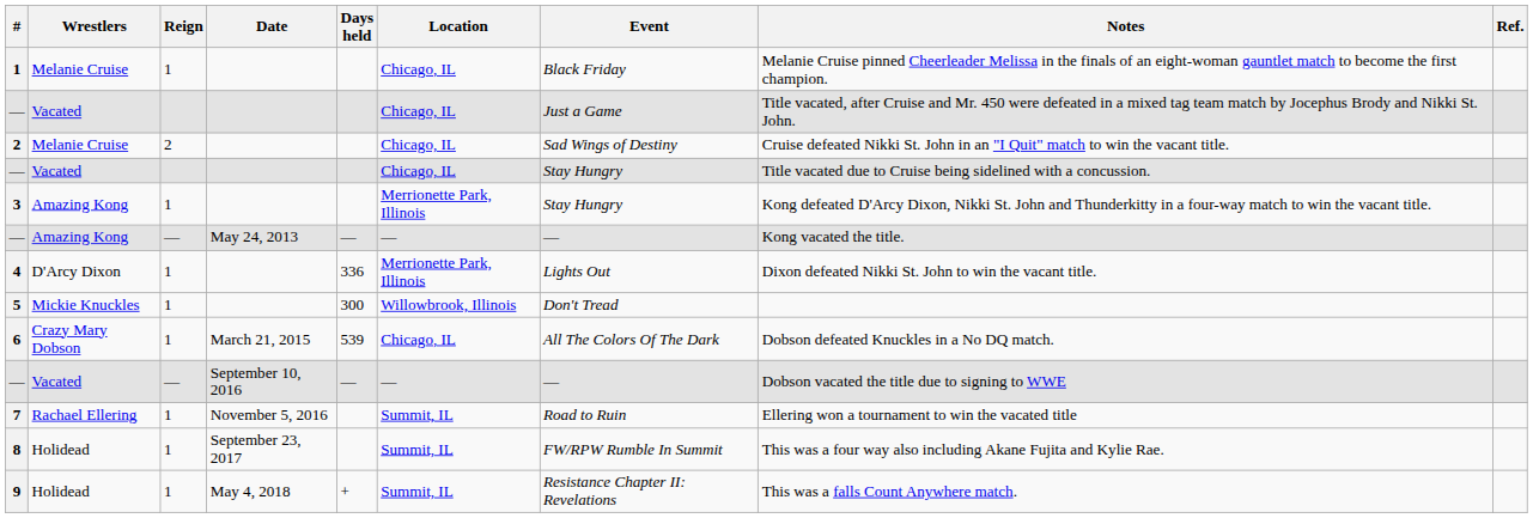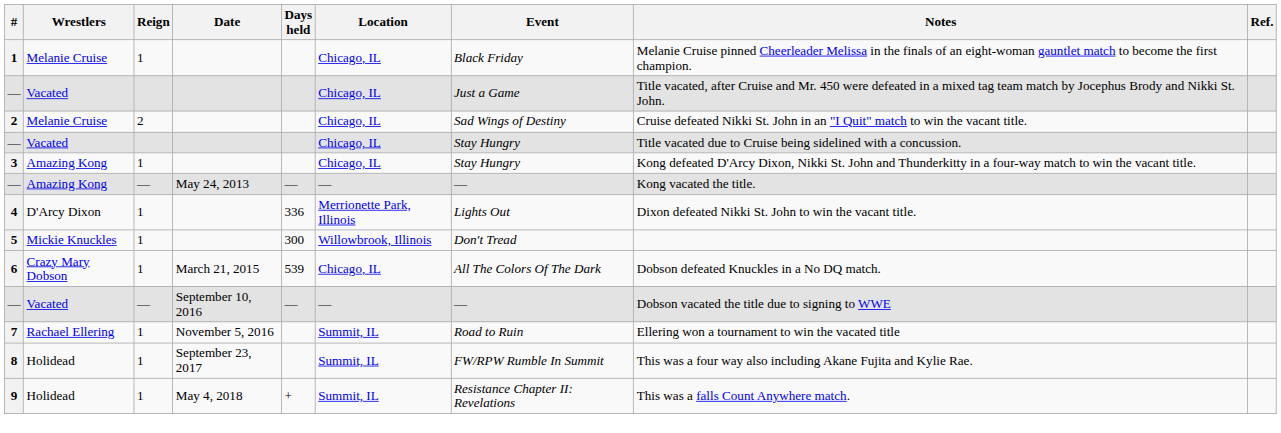3 | Location: Merrionette Park, Illinois -> Chicago, IL
